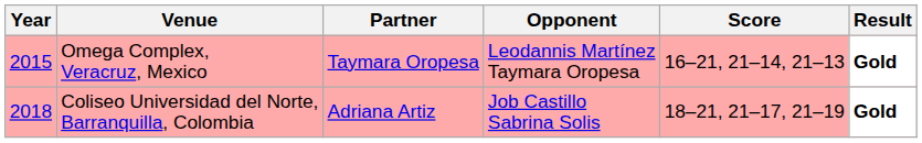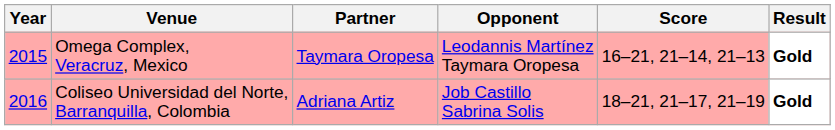Coliseo Universidad del Norte, Barranquilla, Colombia | Year: 2018 -> 2016
